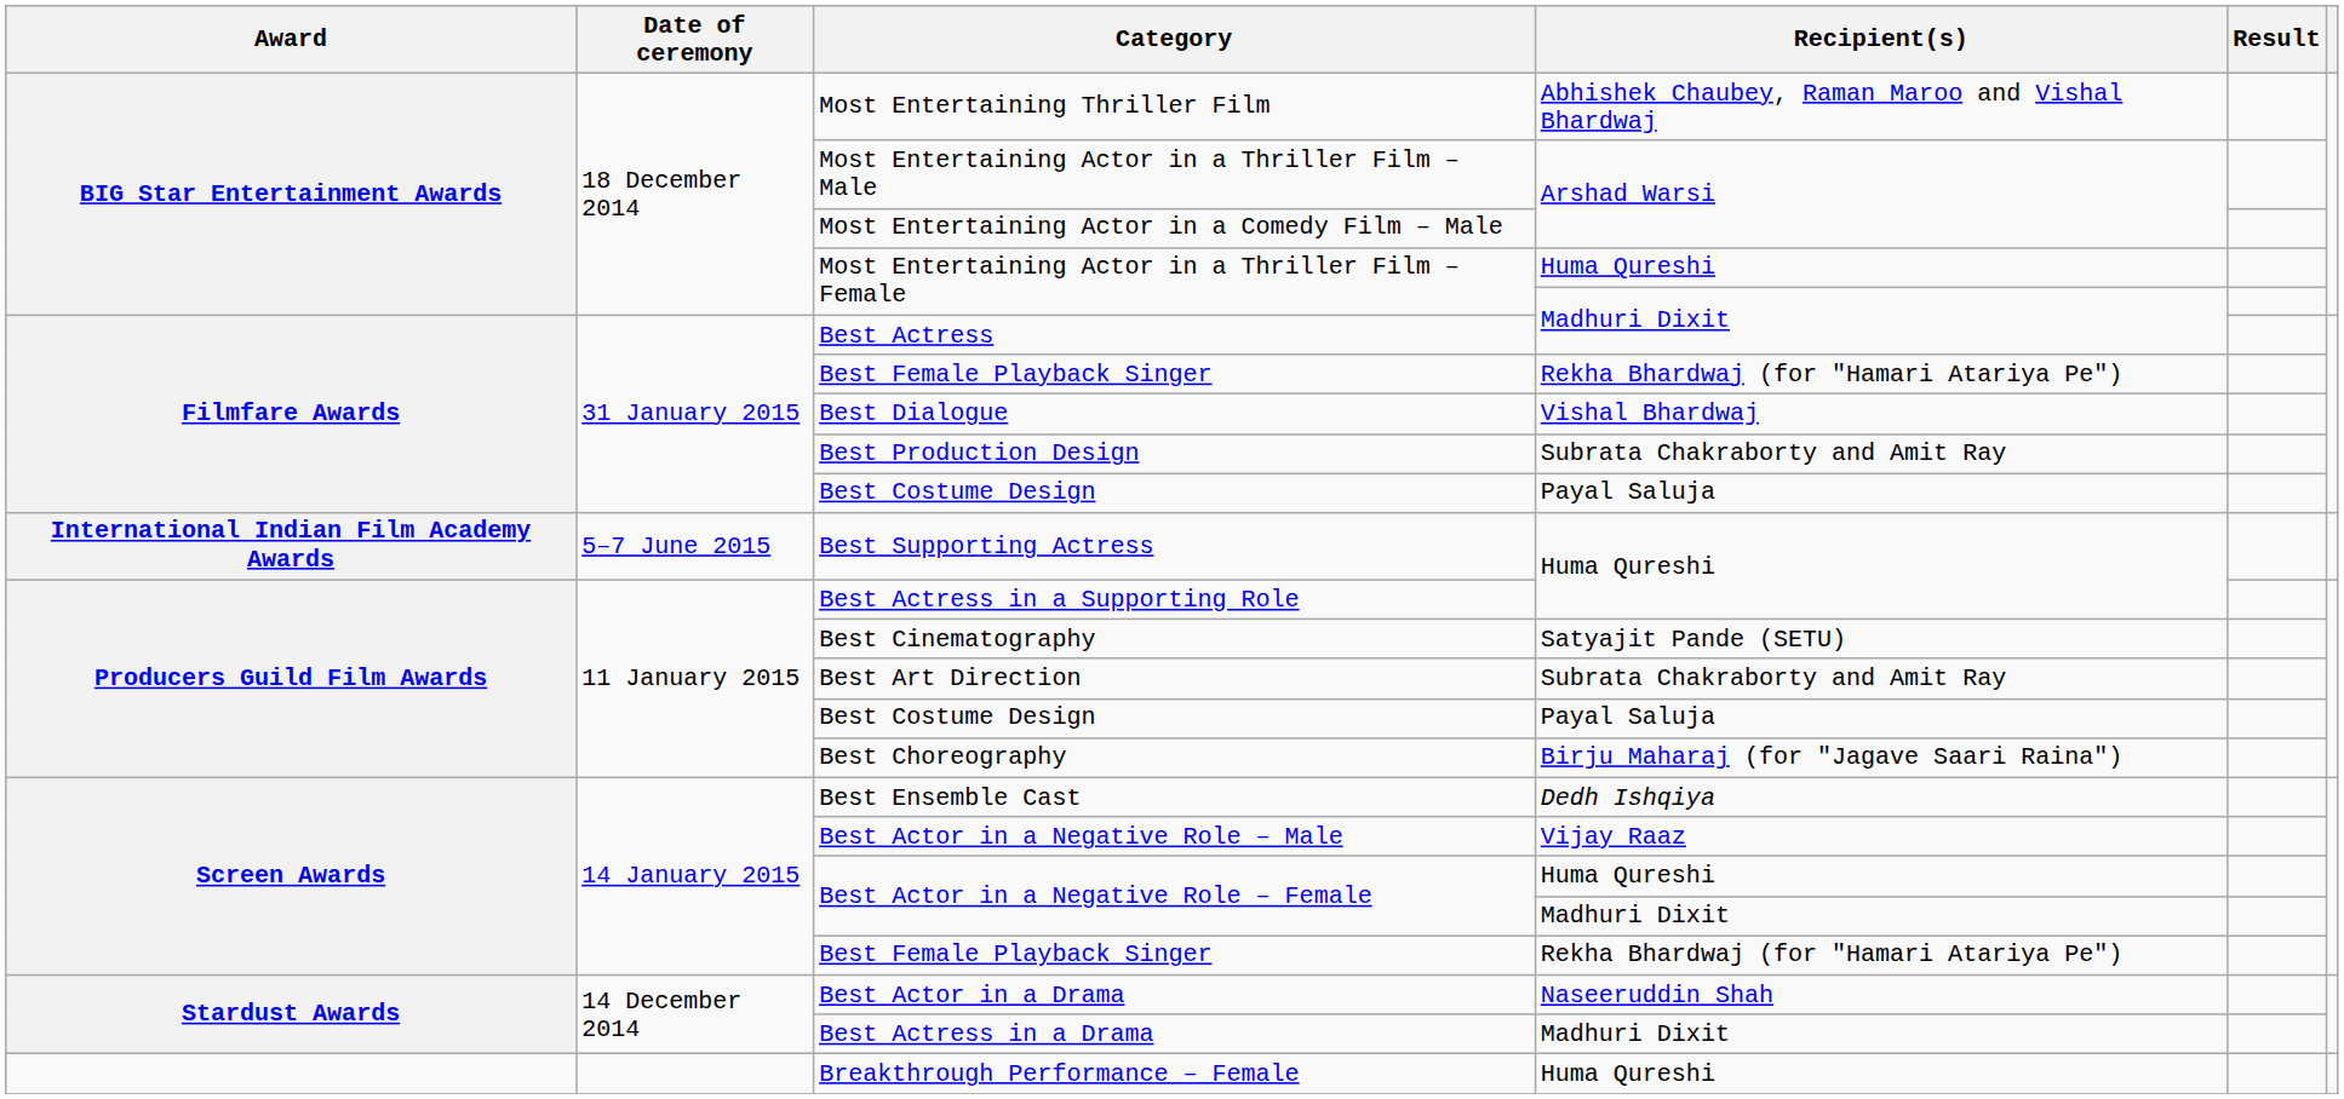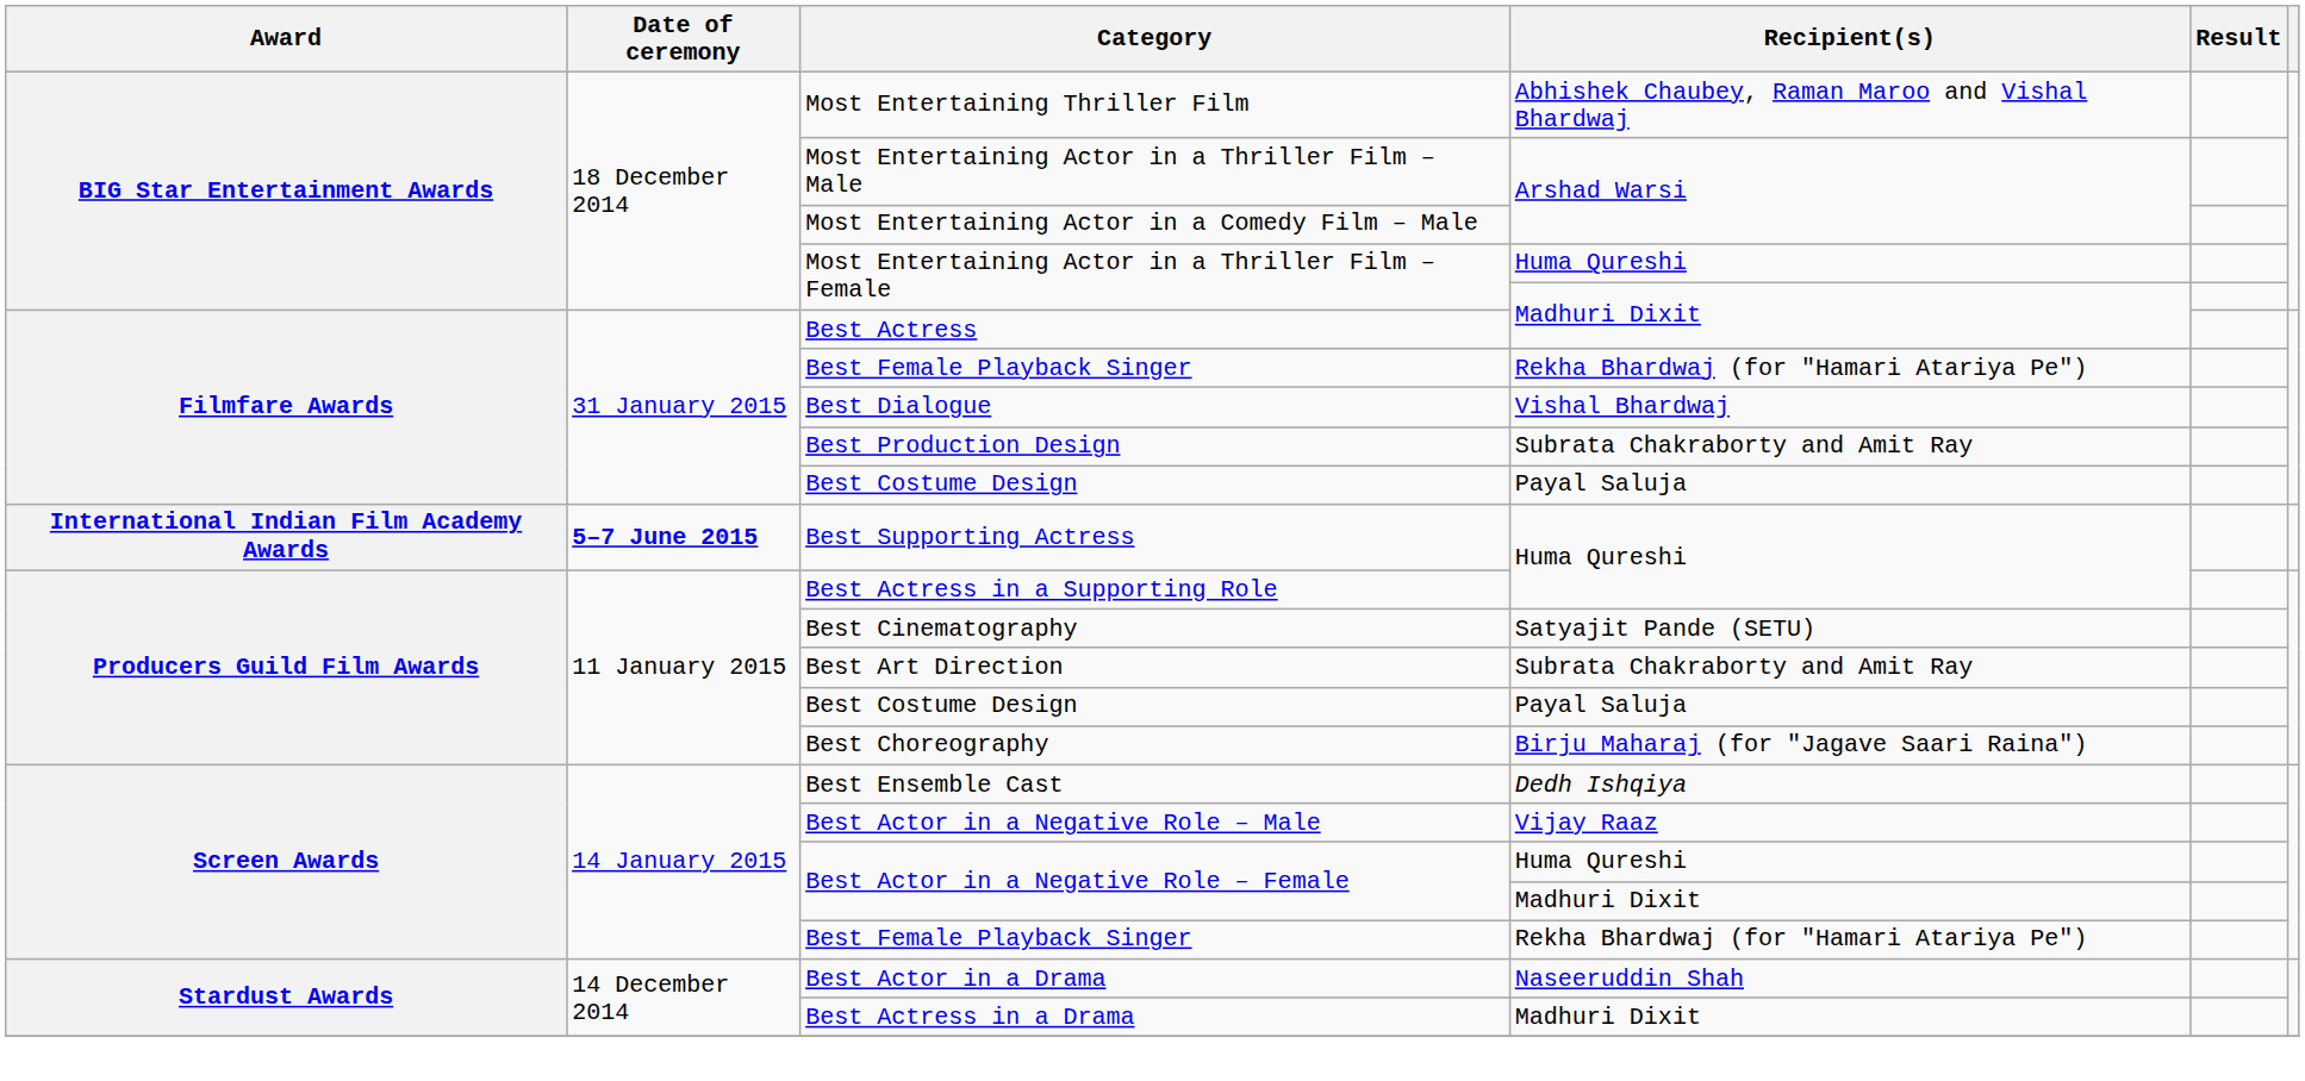Best Supporting Actress | Date of ceremony: normal -> bold
- row: Breakthrough Performance – Female | Huma Qureshi
